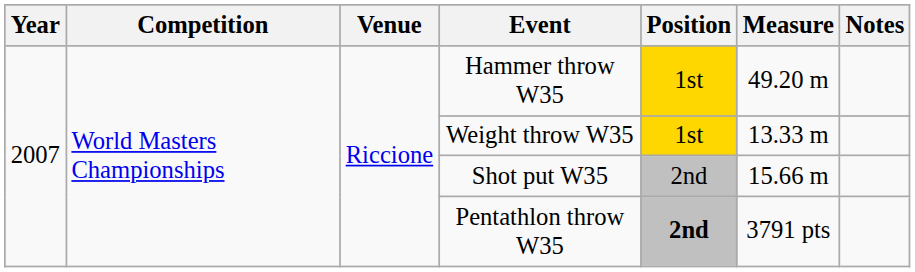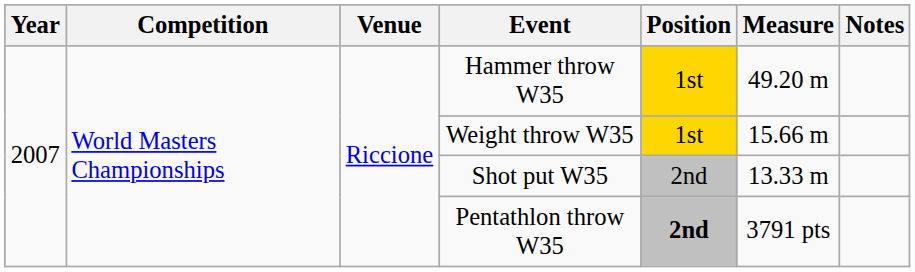Weight throw W35 | Measure: 13.33 m -> 15.66 m
Shot put W35 | Measure: 15.66 m -> 13.33 m
